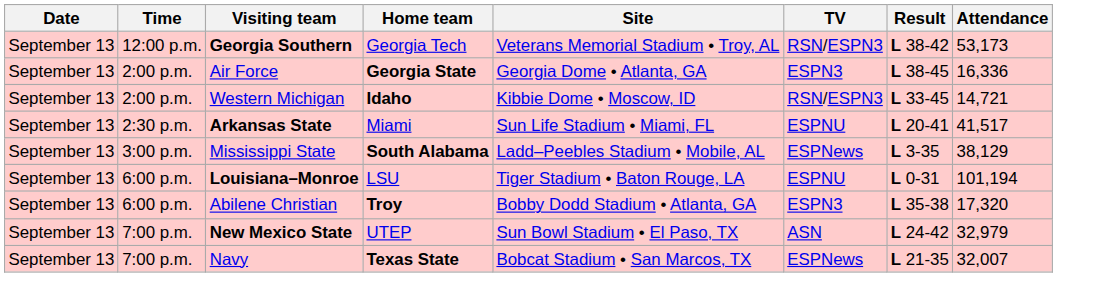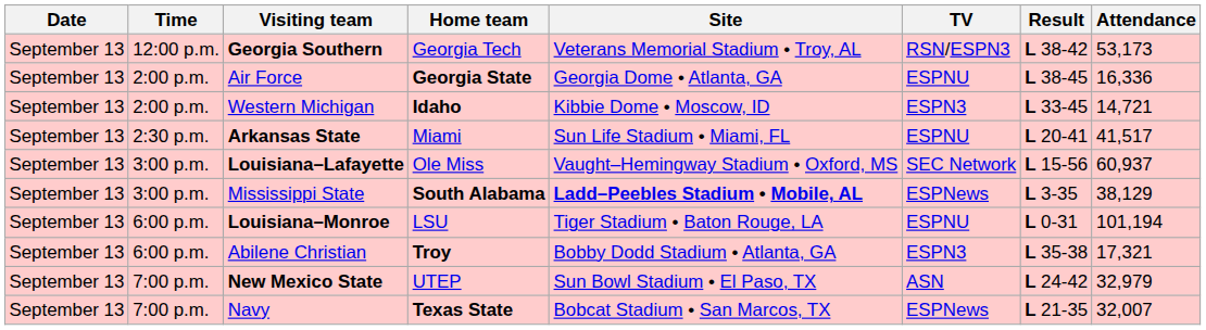Air Force | TV: ESPN3 -> ESPNU
Western Michigan | TV: RSN/ESPN3 -> ESPN3
+ row: September 13 | 3:00 p.m. | Louisiana–Lafayette | Ole Miss | Vaught–Hemingway Stadium • Oxford, MS | SEC Network | L 15-56 | 60,937
Mississippi State | Site: normal -> bold
Abilene Christian | Attendance: 17,320 -> 17,321
